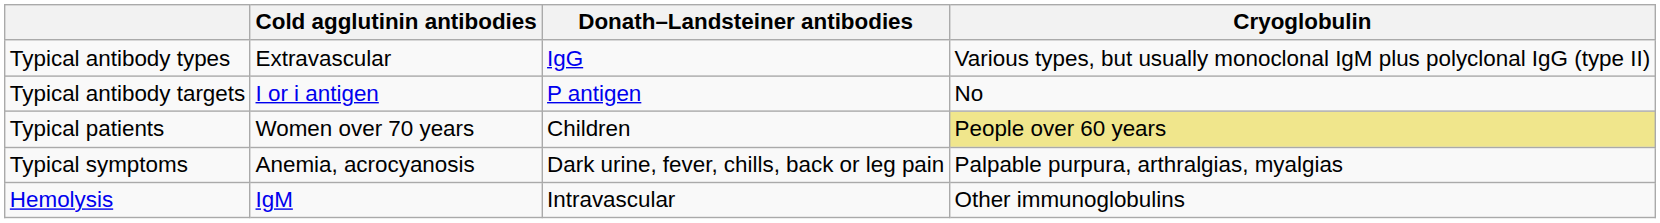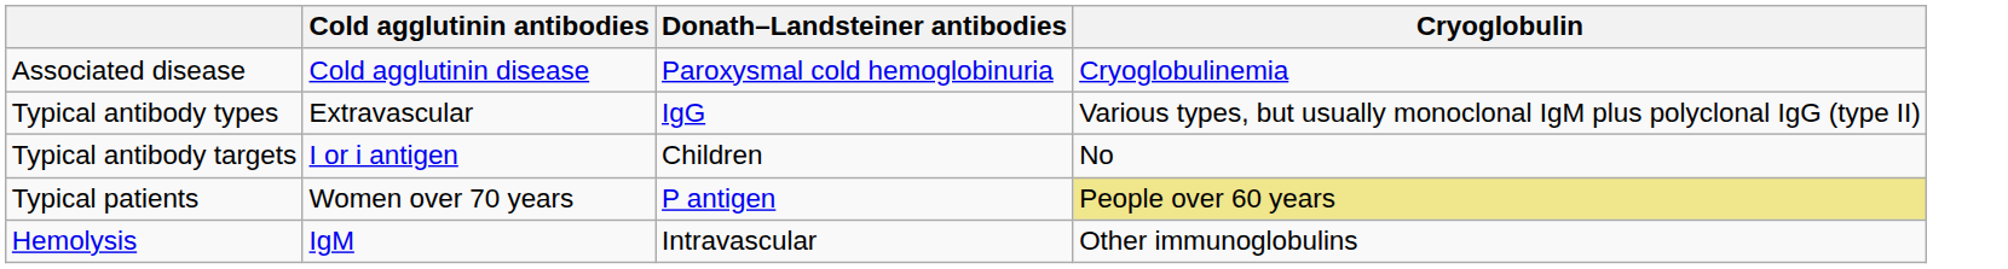+ row: Associated disease | Cold agglutinin disease | Paroxysmal cold hemoglobinuria | Cryoglobulinemia
Typical antibody targets | Donath–Landsteiner antibodies: P antigen -> Children
Typical patients | Donath–Landsteiner antibodies: Children -> P antigen
- row: Typical symptoms | Anemia, acrocyanosis | Dark urine, fever, chills, back or leg pain | Palpable purpura, arthralgias, myalgias
